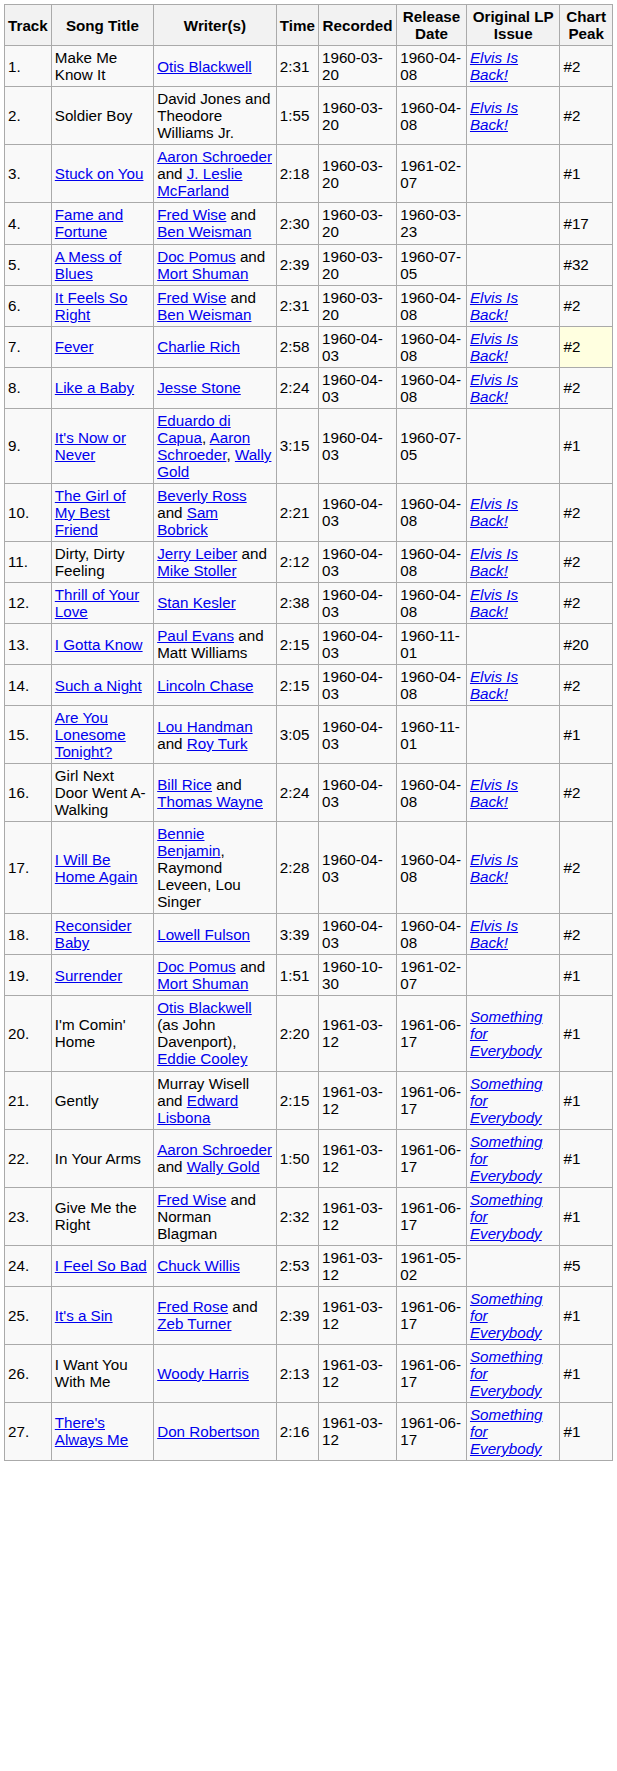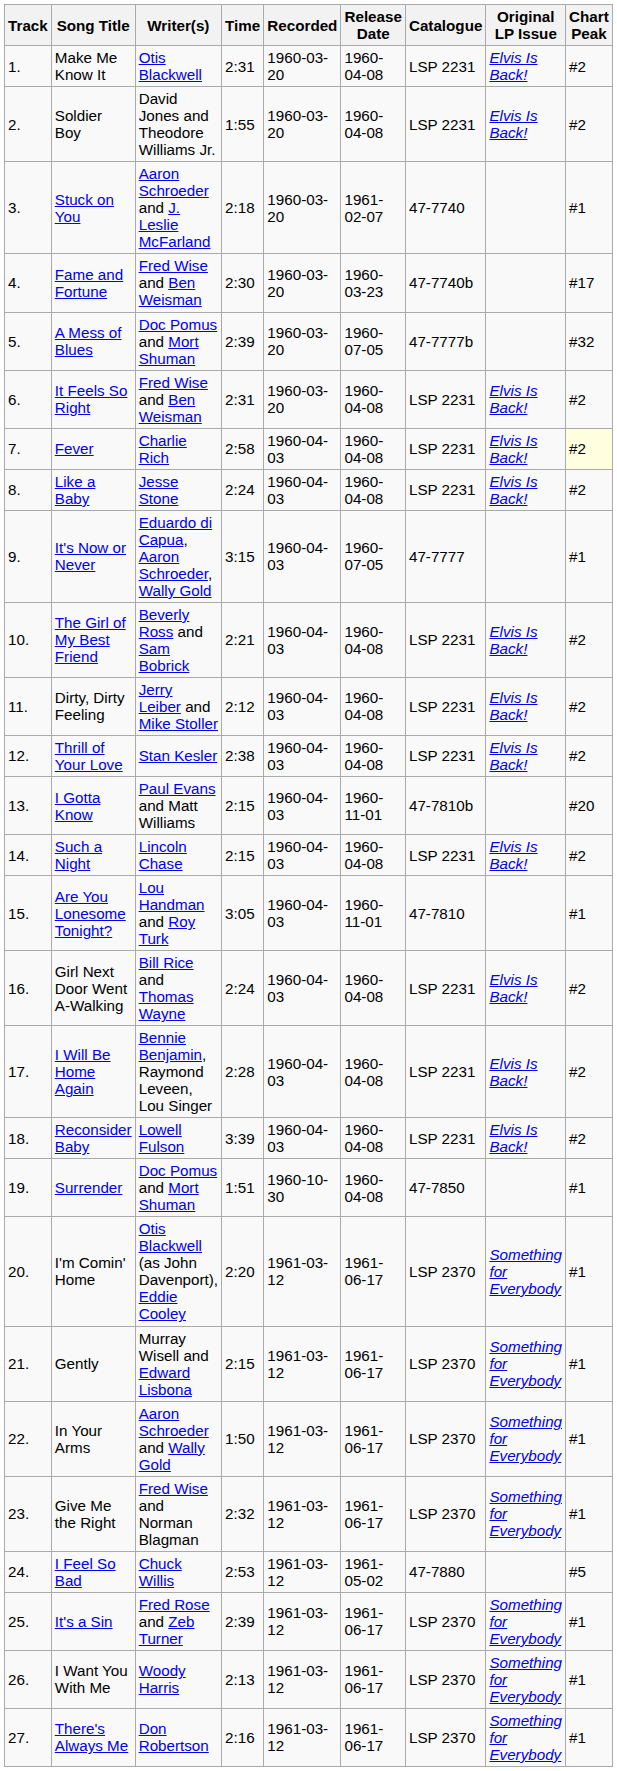+ column: Catalogue | LSP 2231 | LSP 2231 | 47-7740 | 47-7740b | 47-7777b | LSP 2231 | LSP 2231 | LSP 2231 | 47-7777 | LSP 2231 | LSP 2231 | LSP 2231 | 47-7810b | LSP 2231 | 47-7810 | LSP 2231 | LSP 2231 | LSP 2231 | 47-7850 | LSP 2370 | LSP 2370 | LSP 2370 | LSP 2370 | 47-7880 | LSP 2370 | LSP 2370 | LSP 2370
Surrender | Release Date: 1961-02-07 -> 1960-04-08
